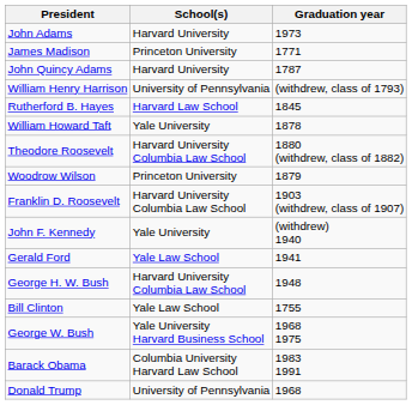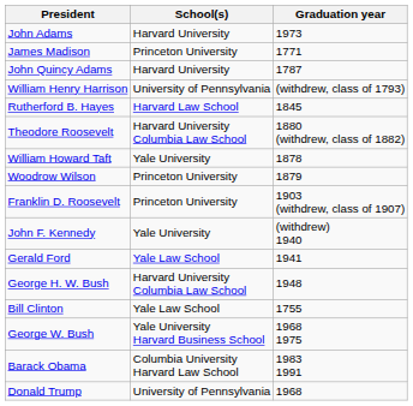rows swapped: Theodore Roosevelt <-> William Howard Taft
Franklin D. Roosevelt | School(s): Harvard University Columbia Law School -> Princeton University
